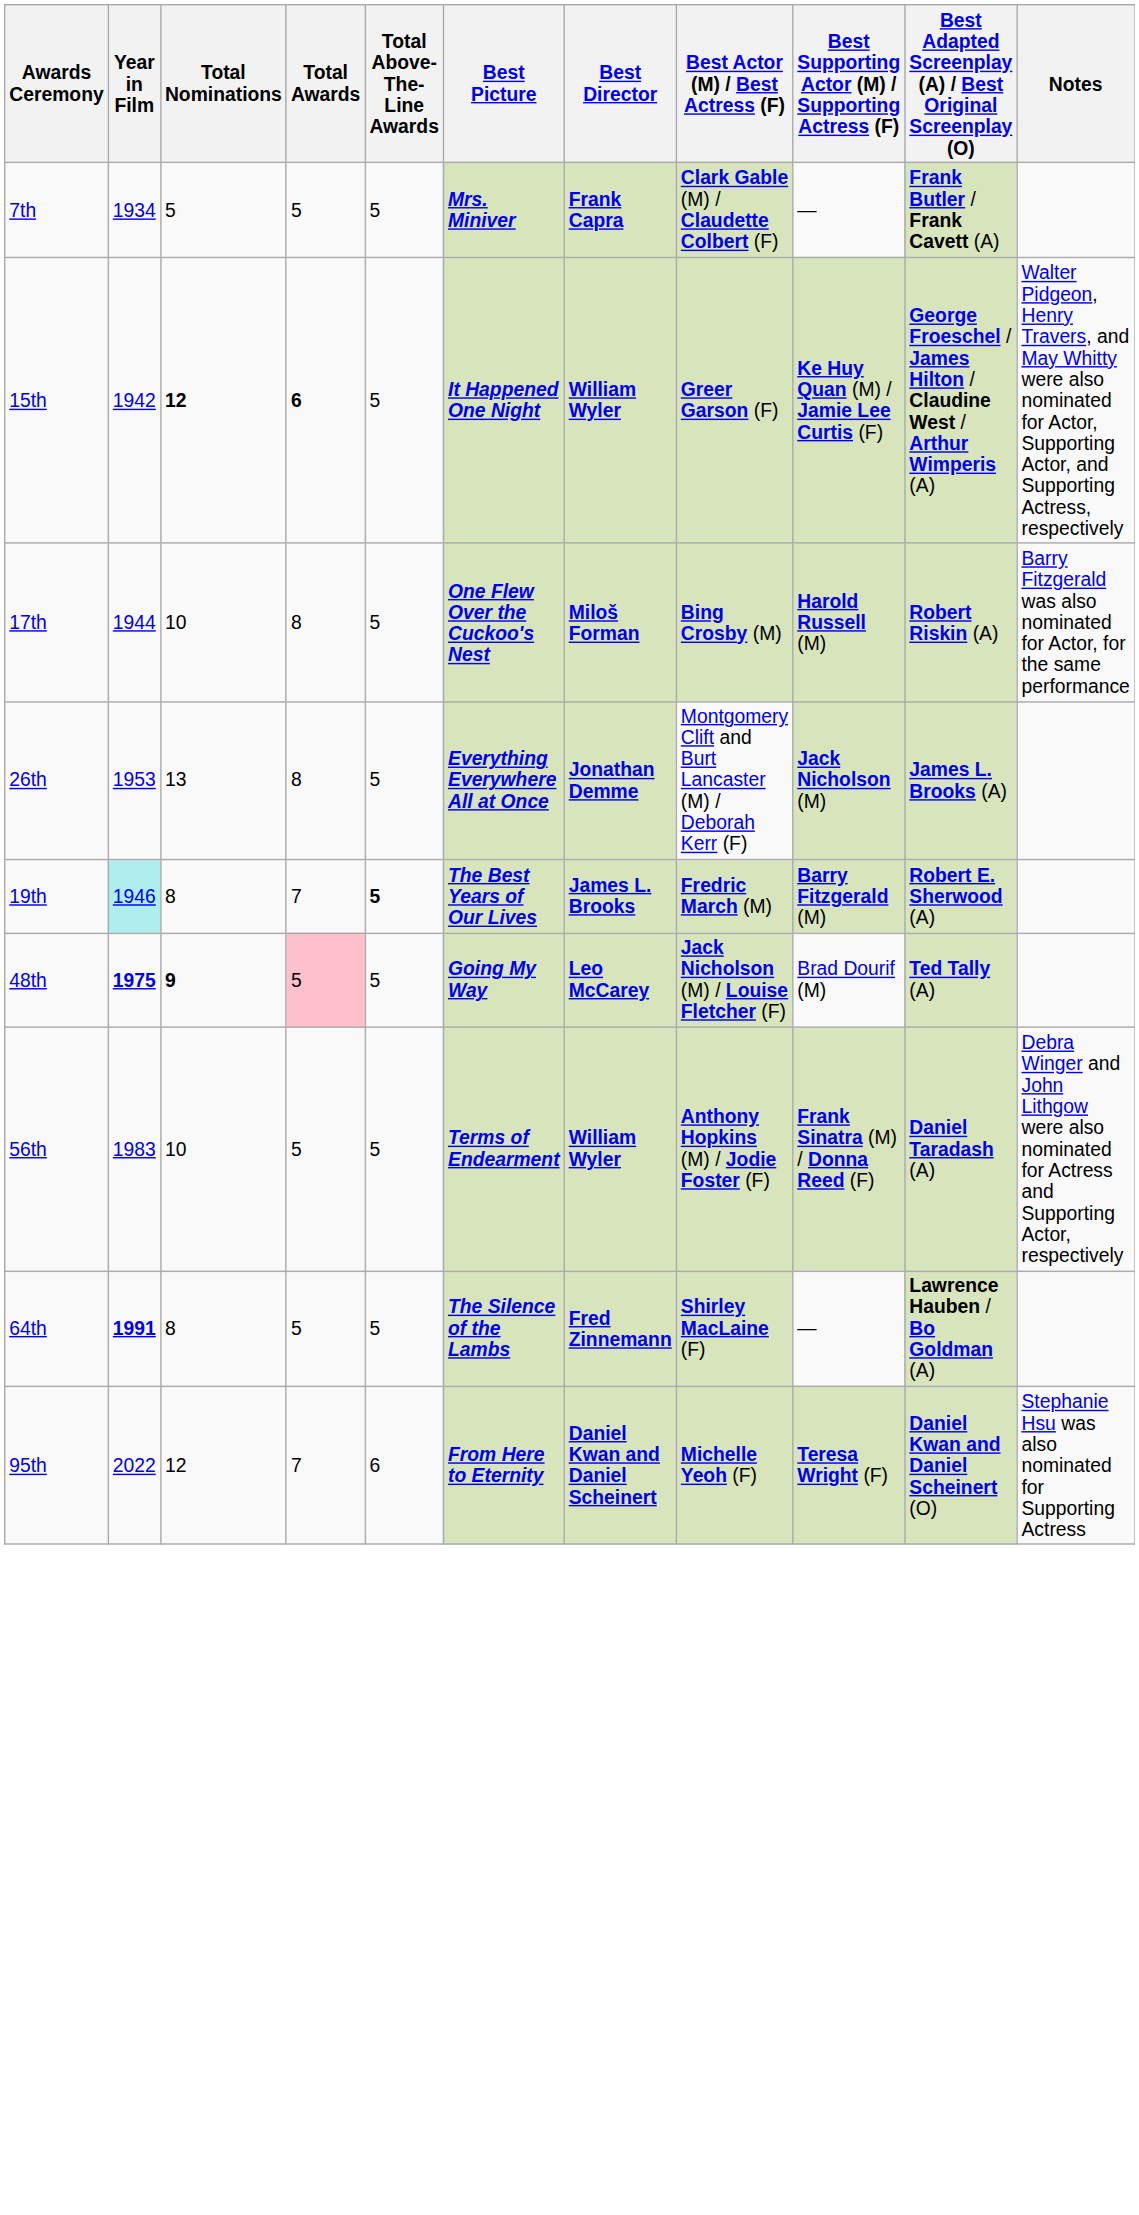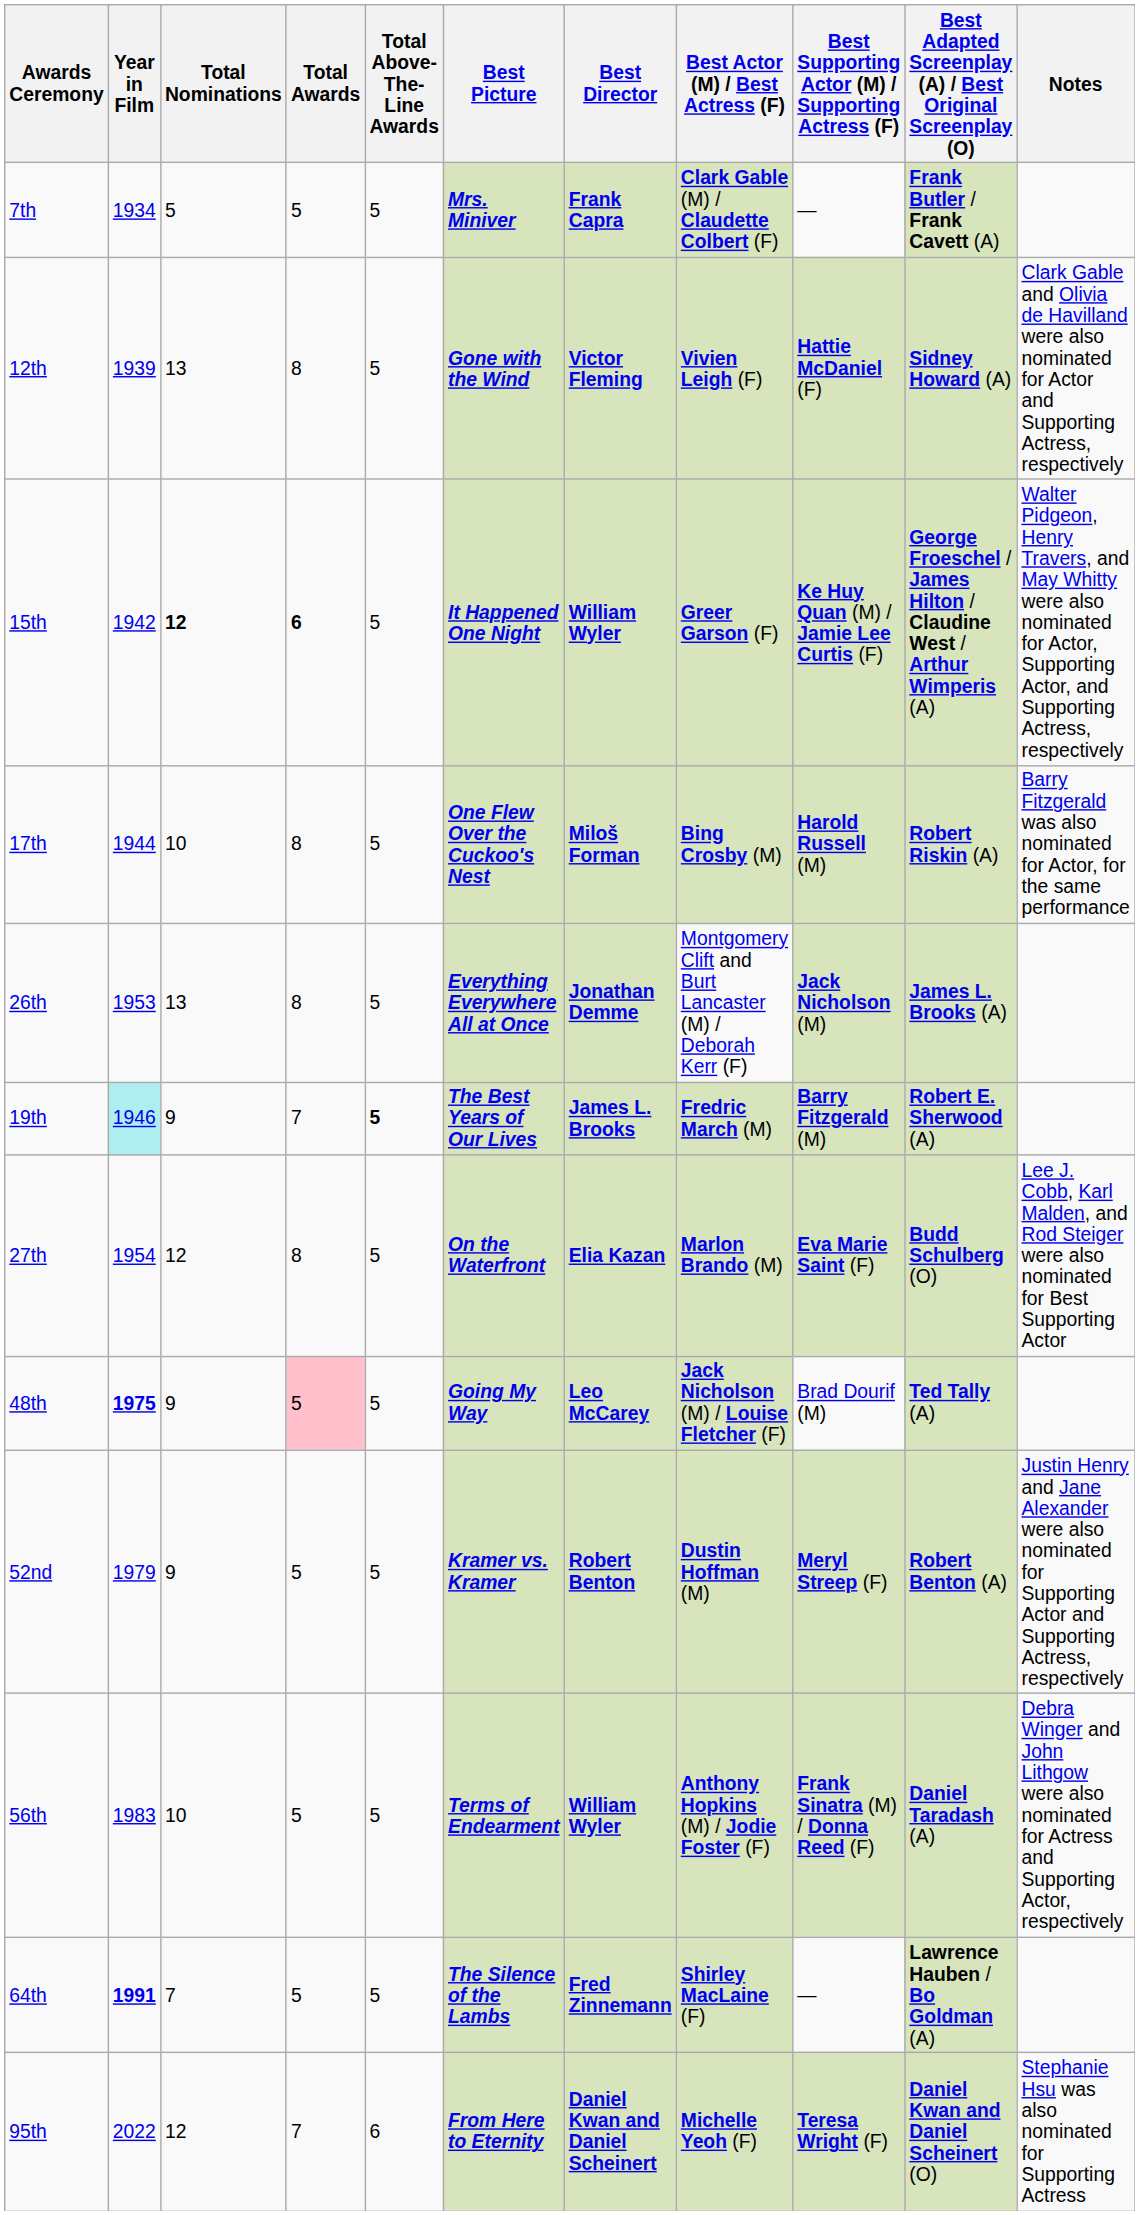+ row: 12th | 1939 | 13 | 8 | 5 | Gone with the Wind | Victor Fleming | Vivien Leigh (F) | Hattie McDaniel (F) | Sidney Howard (A) | Clark Gable and Olivia de Havilland were also nominated for Actor and Supporting Actress, respectively
19th | Total Nominations: 8 -> 9
+ row: 27th | 1954 | 12 | 8 | 5 | On the Waterfront | Elia Kazan | Marlon Brando (M) | Eva Marie Saint (F) | Budd Schulberg (O) | Lee J. Cobb, Karl Malden, and Rod Steiger were also nominated for Best Supporting Actor
48th | Total Nominations: bold -> normal
+ row: 52nd | 1979 | 9 | 5 | 5 | Kramer vs. Kramer | Robert Benton | Dustin Hoffman (M) | Meryl Streep (F) | Robert Benton (A) | Justin Henry and Jane Alexander were also nominated for Supporting Actor and Supporting Actress, respectively
64th | Total Nominations: 8 -> 7
